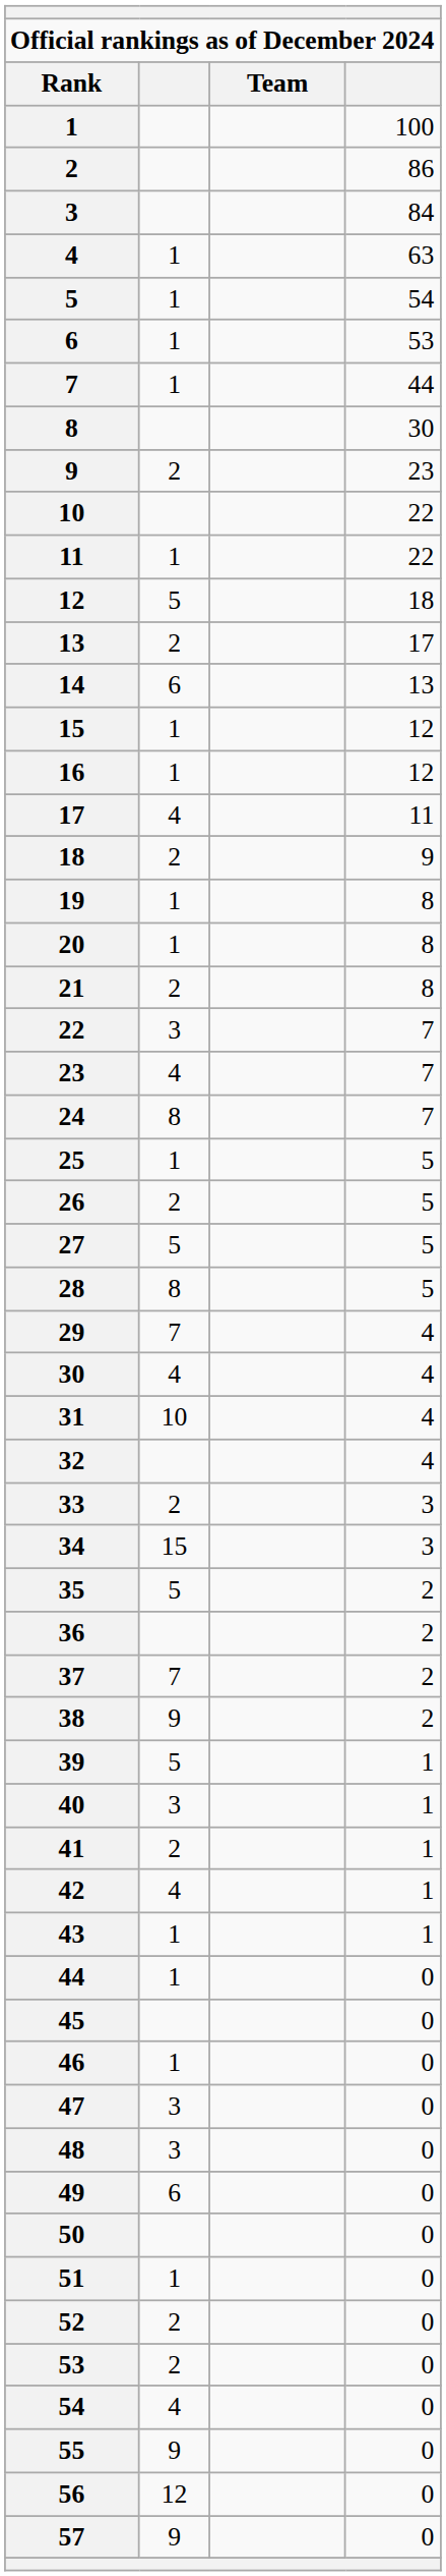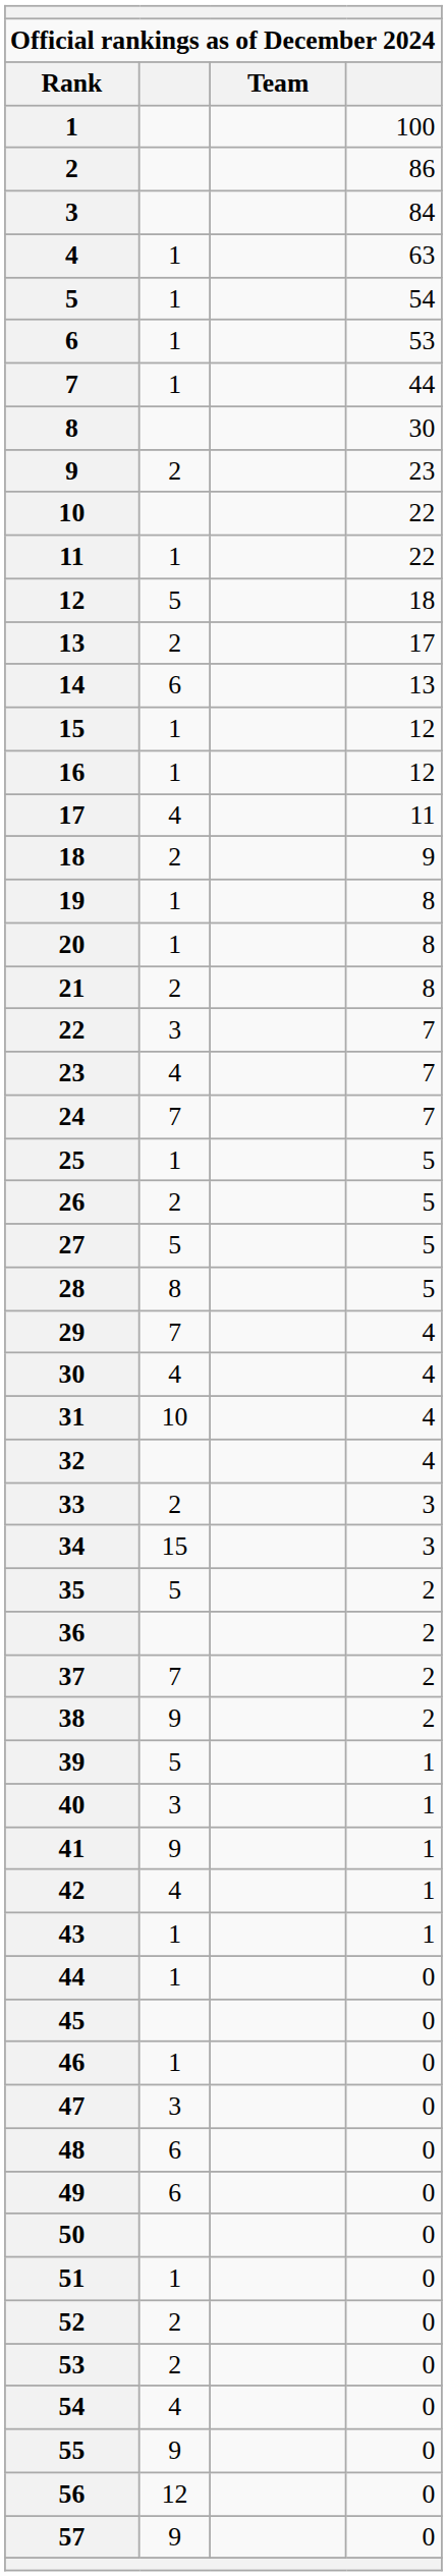24 | column 2: 8 -> 7
41 | column 2: 2 -> 9
48 | column 2: 3 -> 6
